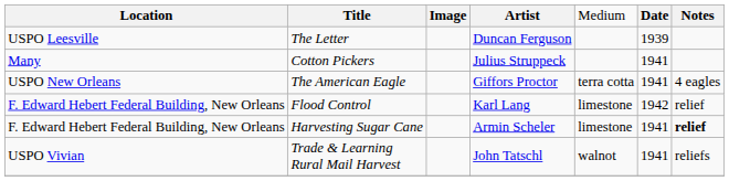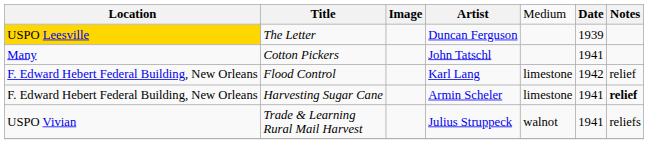The Letter | column 1: no background -> gold background
Cotton Pickers | column 4: Julius Struppeck -> John Tatschl
- row: USPO New Orleans | The American Eagle | Giffors Proctor | terra cotta | 1941 | 4 eagles
Trade & Learning Rural Mail Harvest | column 4: John Tatschl -> Julius Struppeck
